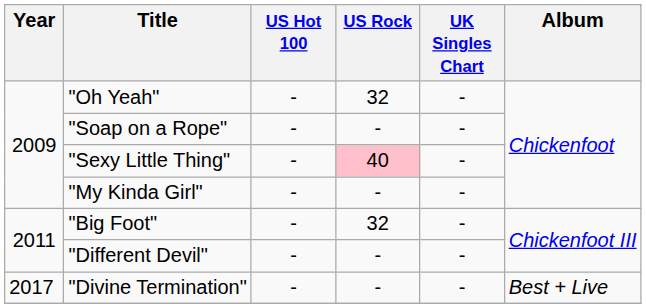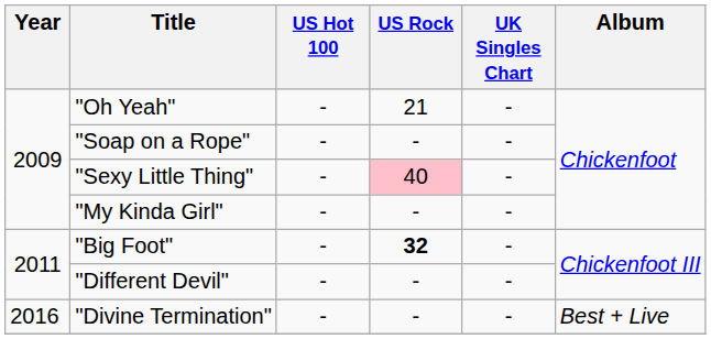"Oh Yeah" | US Rock: 32 -> 21
"Big Foot" | US Rock: normal -> bold
"Divine Termination" | Year: 2017 -> 2016
